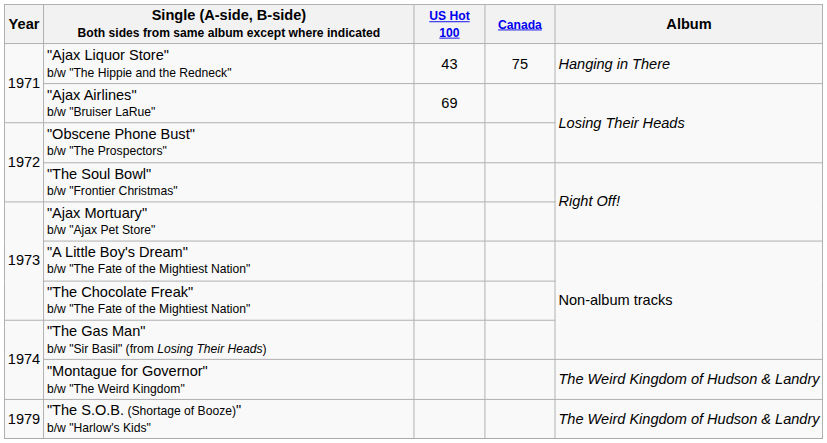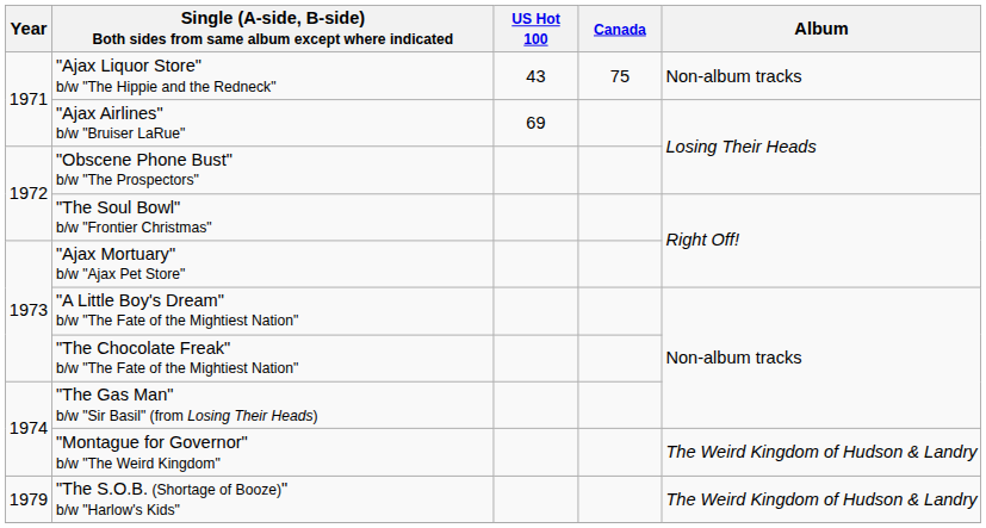"Ajax Liquor Store" b/w "The Hippie and the Redneck" | Album: Hanging in There -> Non-album tracks
